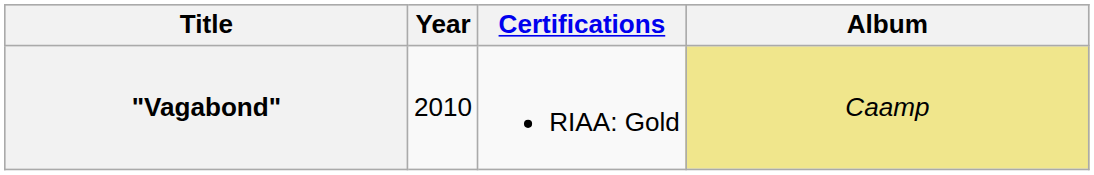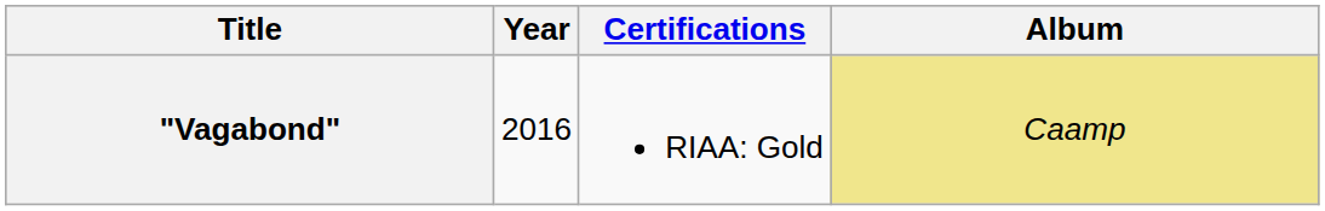"Vagabond" | Year: 2010 -> 2016
